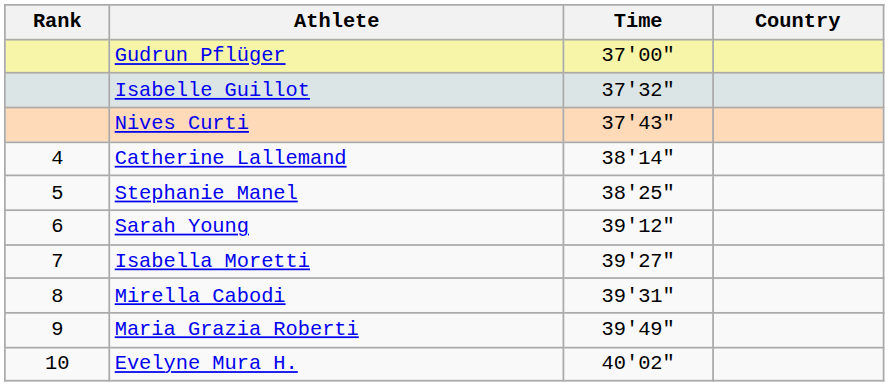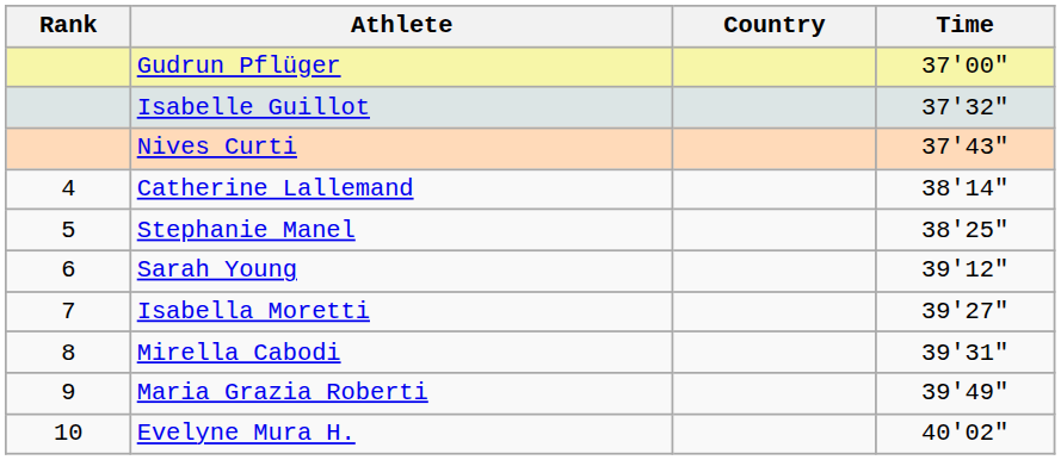columns swapped: Country <-> Time
